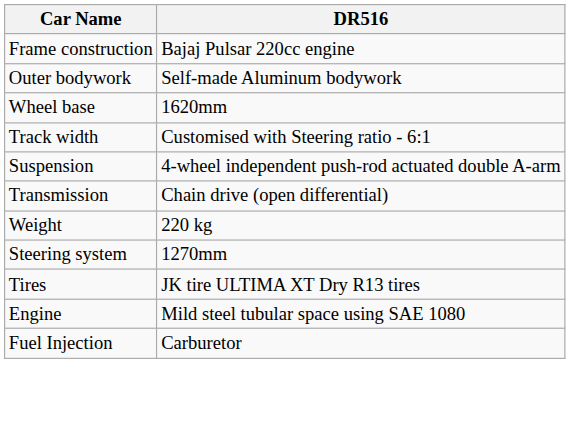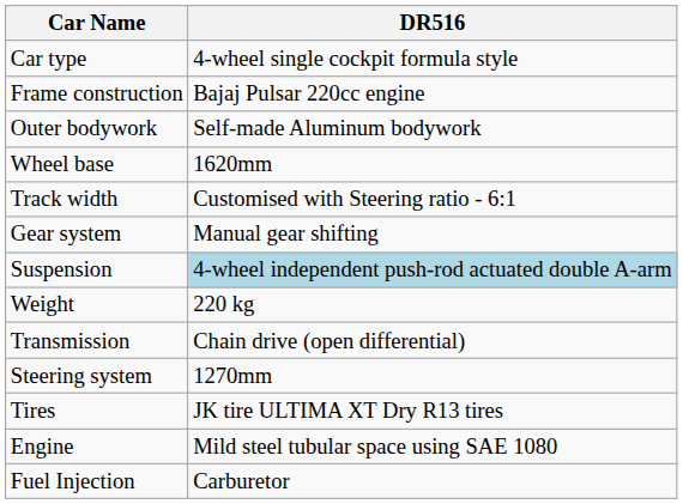+ row: Car type | 4-wheel single cockpit formula style
+ row: Gear system | Manual gear shifting
Suspension | DR516: no background -> lightblue background
rows swapped: Weight <-> Transmission
